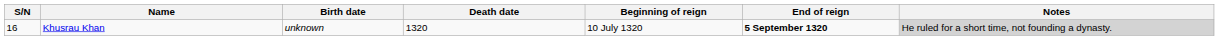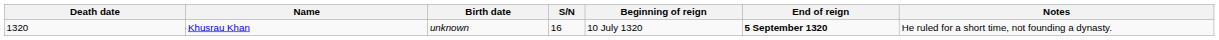columns swapped: S/N <-> Death date
Khusrau Khan | Notes: lightgrey background -> no background
